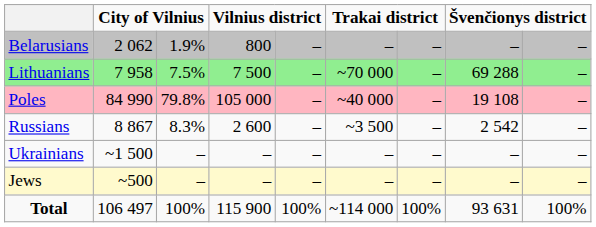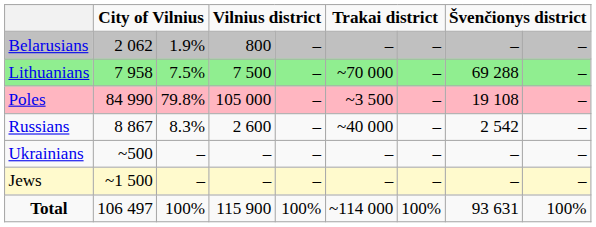Poles | column 6: ~40 000 -> ~3 500
Russians | column 6: ~3 500 -> ~40 000
Ukrainians | column 2: ~1 500 -> ~500
Jews | column 2: ~500 -> ~1 500
